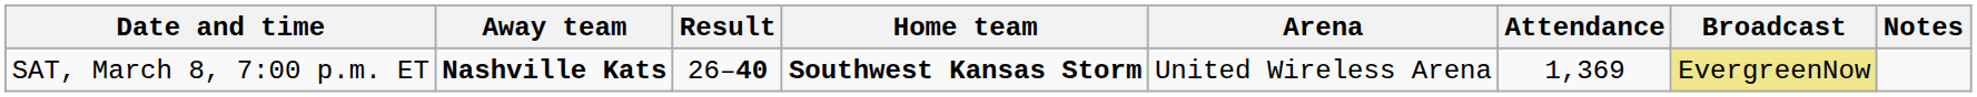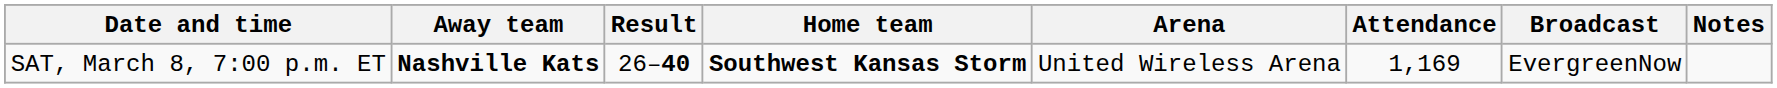SAT, March 8, 7:00 p.m. ET | Attendance: 1,369 -> 1,169
SAT, March 8, 7:00 p.m. ET | Broadcast: khaki background -> no background
